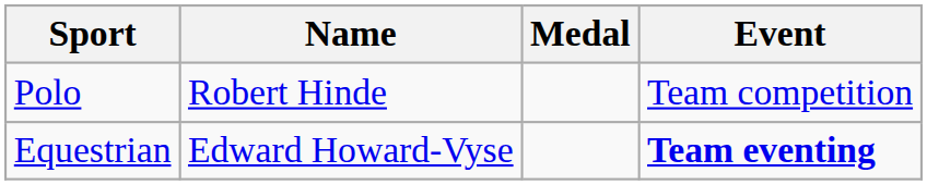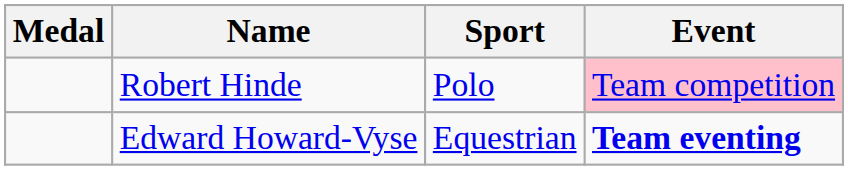columns swapped: Medal <-> Sport
Robert Hinde | Event: no background -> pink background
